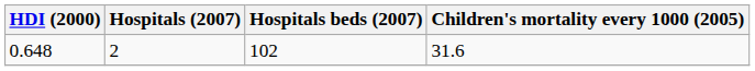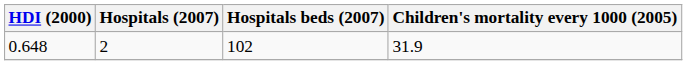0.648 | Children's mortality every 1000 (2005): 31.6 -> 31.9
